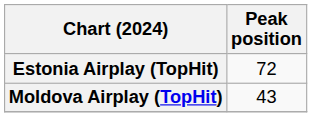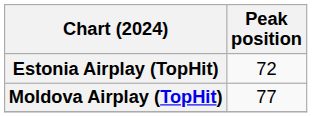Moldova Airplay (TopHit) | Peak position: 43 -> 77
